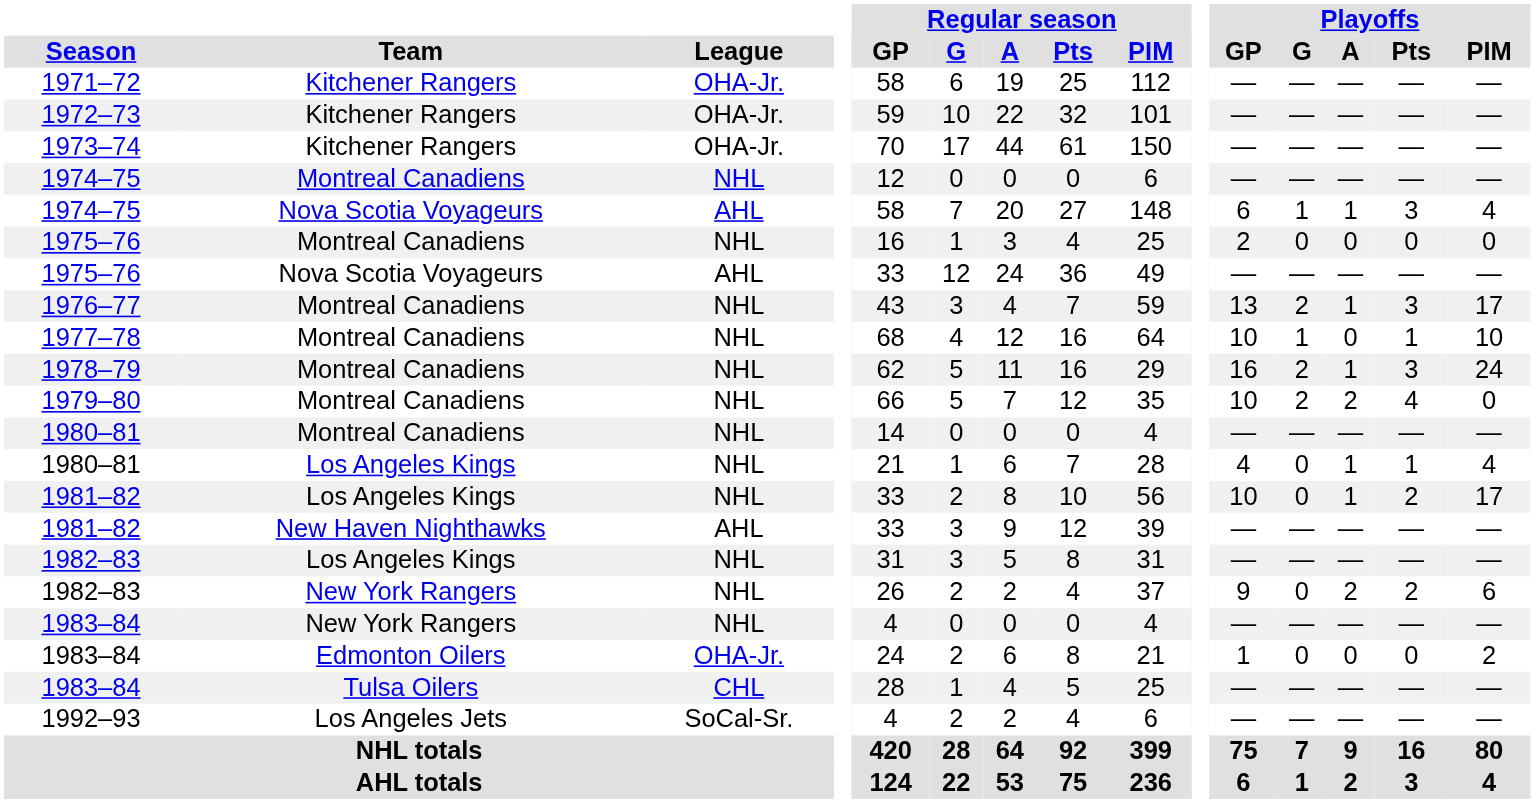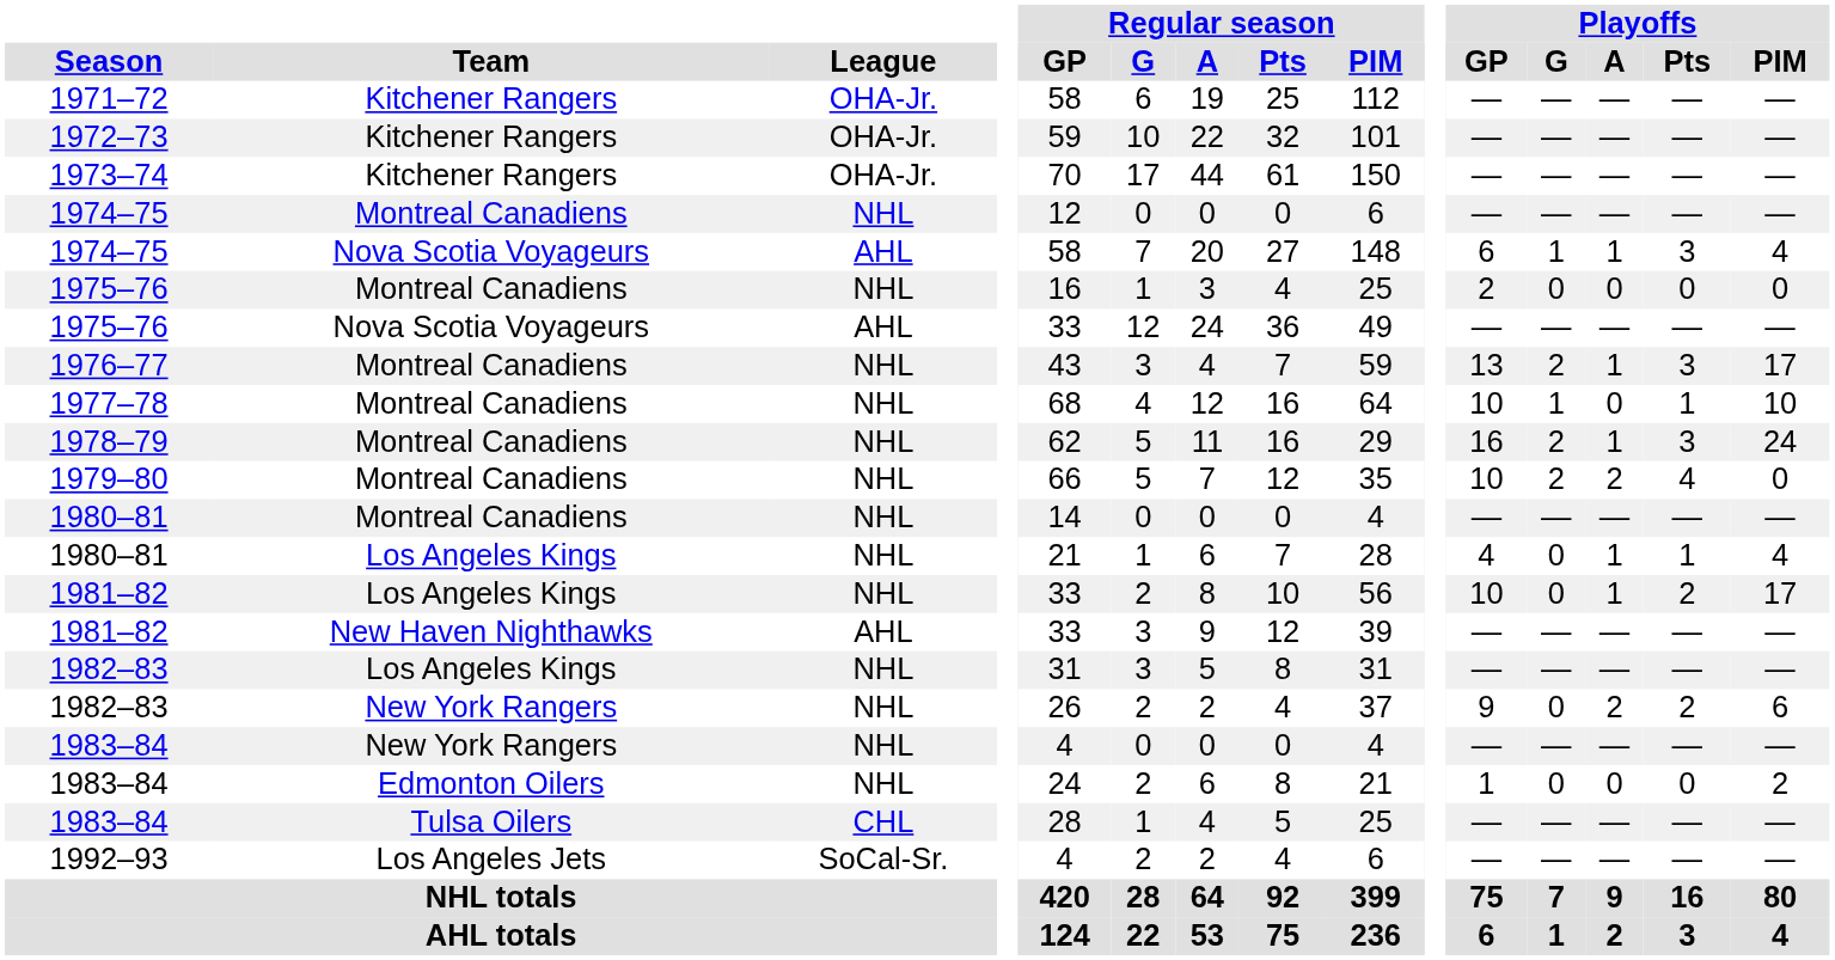1983–84 / Edmonton Oilers | League: OHA-Jr. -> NHL
